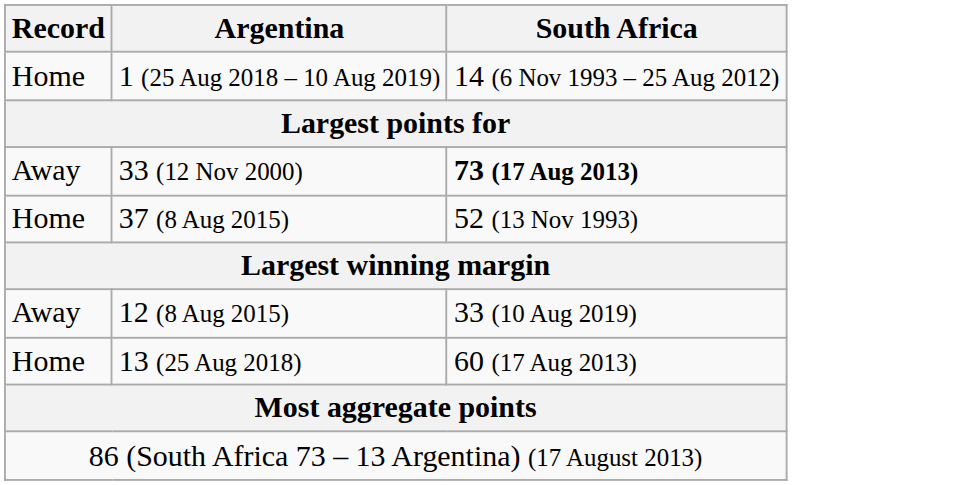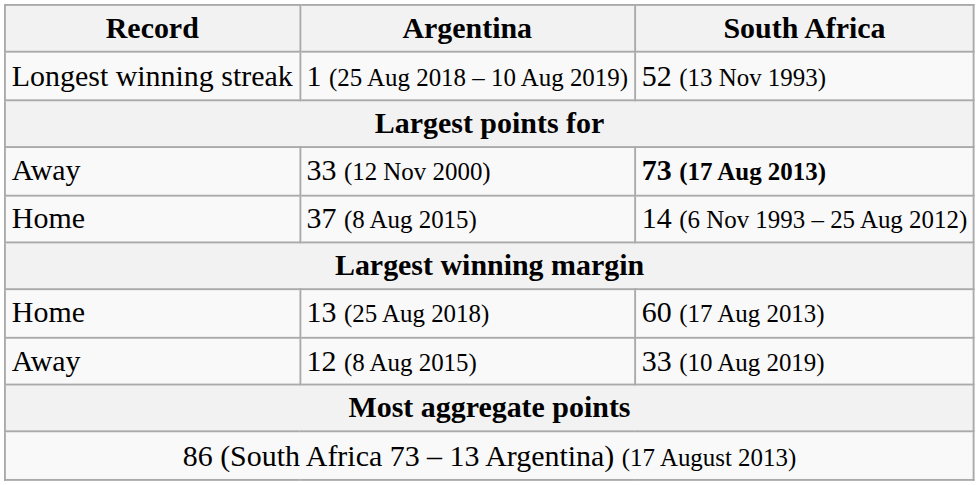1 (25 Aug 2018 – 10 Aug 2019) | Record: Home -> Longest winning streak
1 (25 Aug 2018 – 10 Aug 2019) | South Africa: 14 (6 Nov 1993 – 25 Aug 2012) -> 52 (13 Nov 1993)
37 (8 Aug 2015) | South Africa: 52 (13 Nov 1993) -> 14 (6 Nov 1993 – 25 Aug 2012)
rows swapped: 13 (25 Aug 2018) <-> 12 (8 Aug 2015)
